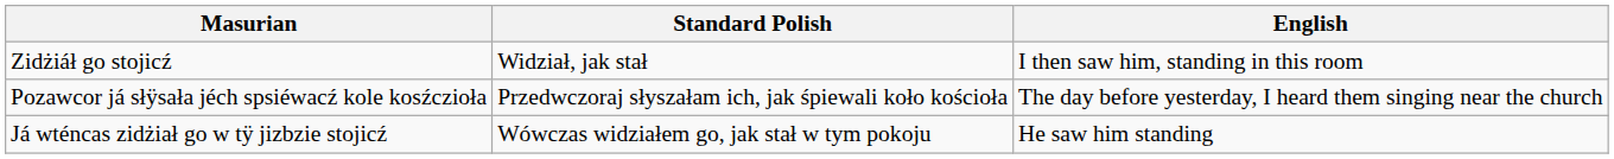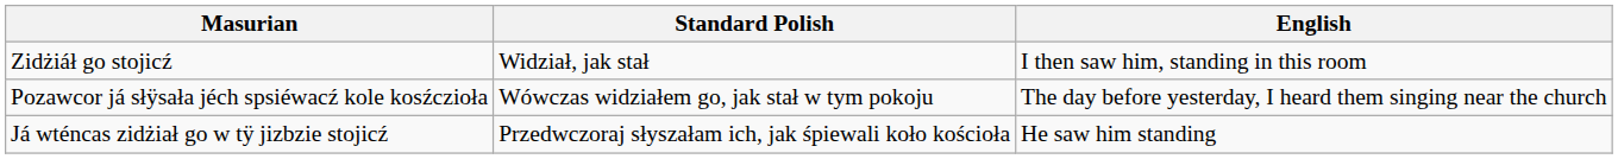Pozawcor já słÿsała jéch spsiéwacź kole kosźczioła | Standard Polish: Przedwczoraj słyszałam ich, jak śpiewali koło kościoła -> Wówczas widziałem go, jak stał w tym pokoju
Já wténcas zidżiał go w tÿ jizbzie stojicź | Standard Polish: Wówczas widziałem go, jak stał w tym pokoju -> Przedwczoraj słyszałam ich, jak śpiewali koło kościoła
